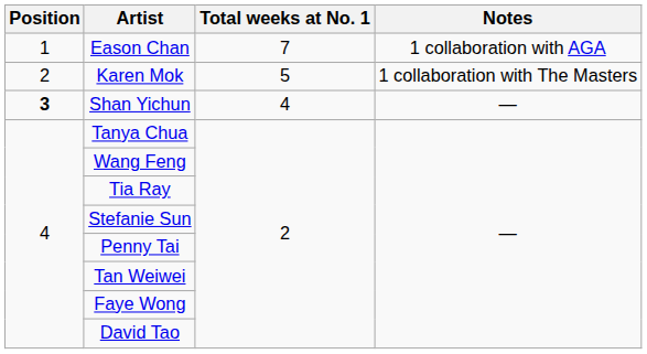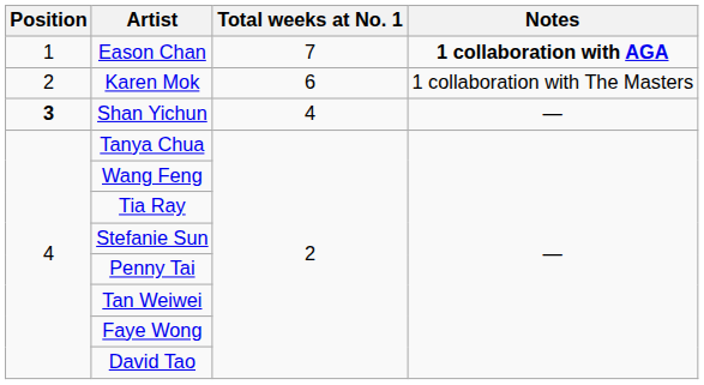Eason Chan | Notes: normal -> bold
Karen Mok | Total weeks at No. 1: 5 -> 6
